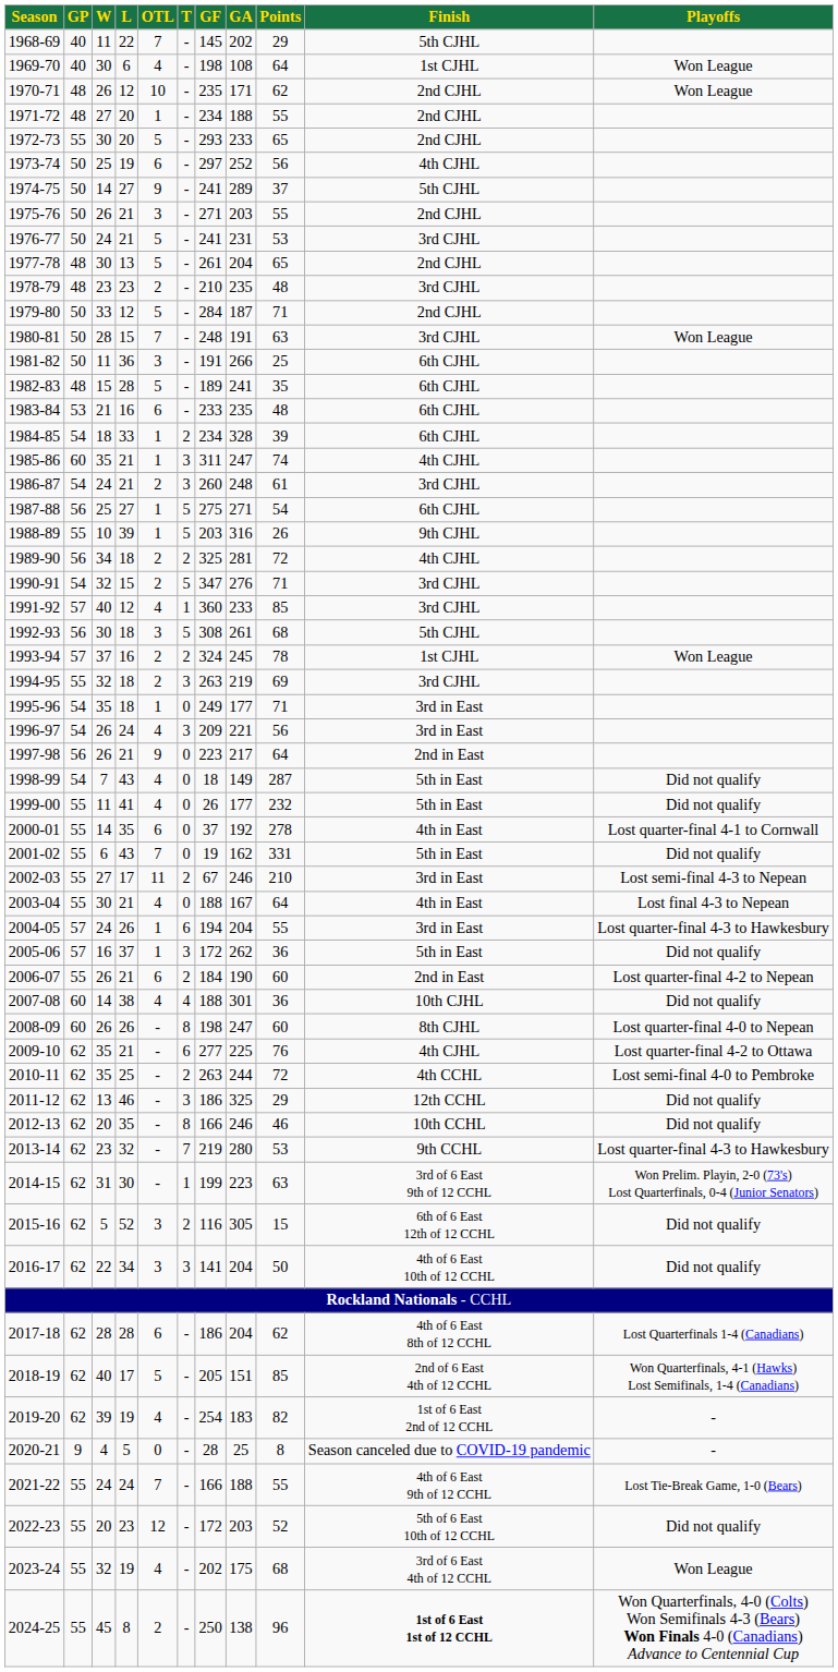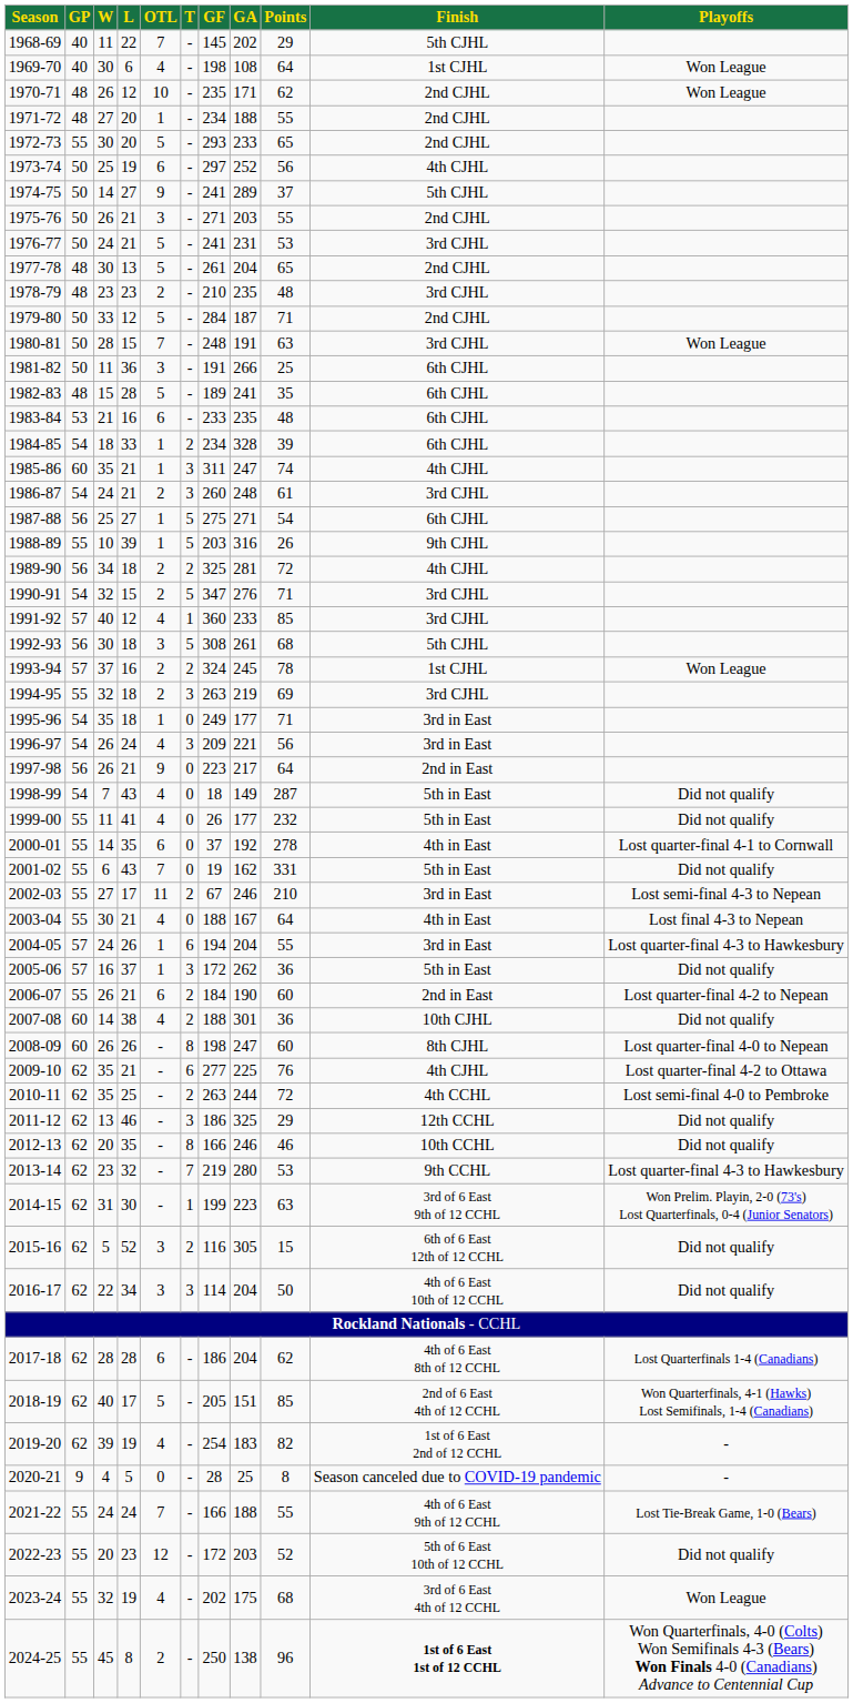2007-08 | T: 4 -> 2
2016-17 | GF: 141 -> 114
